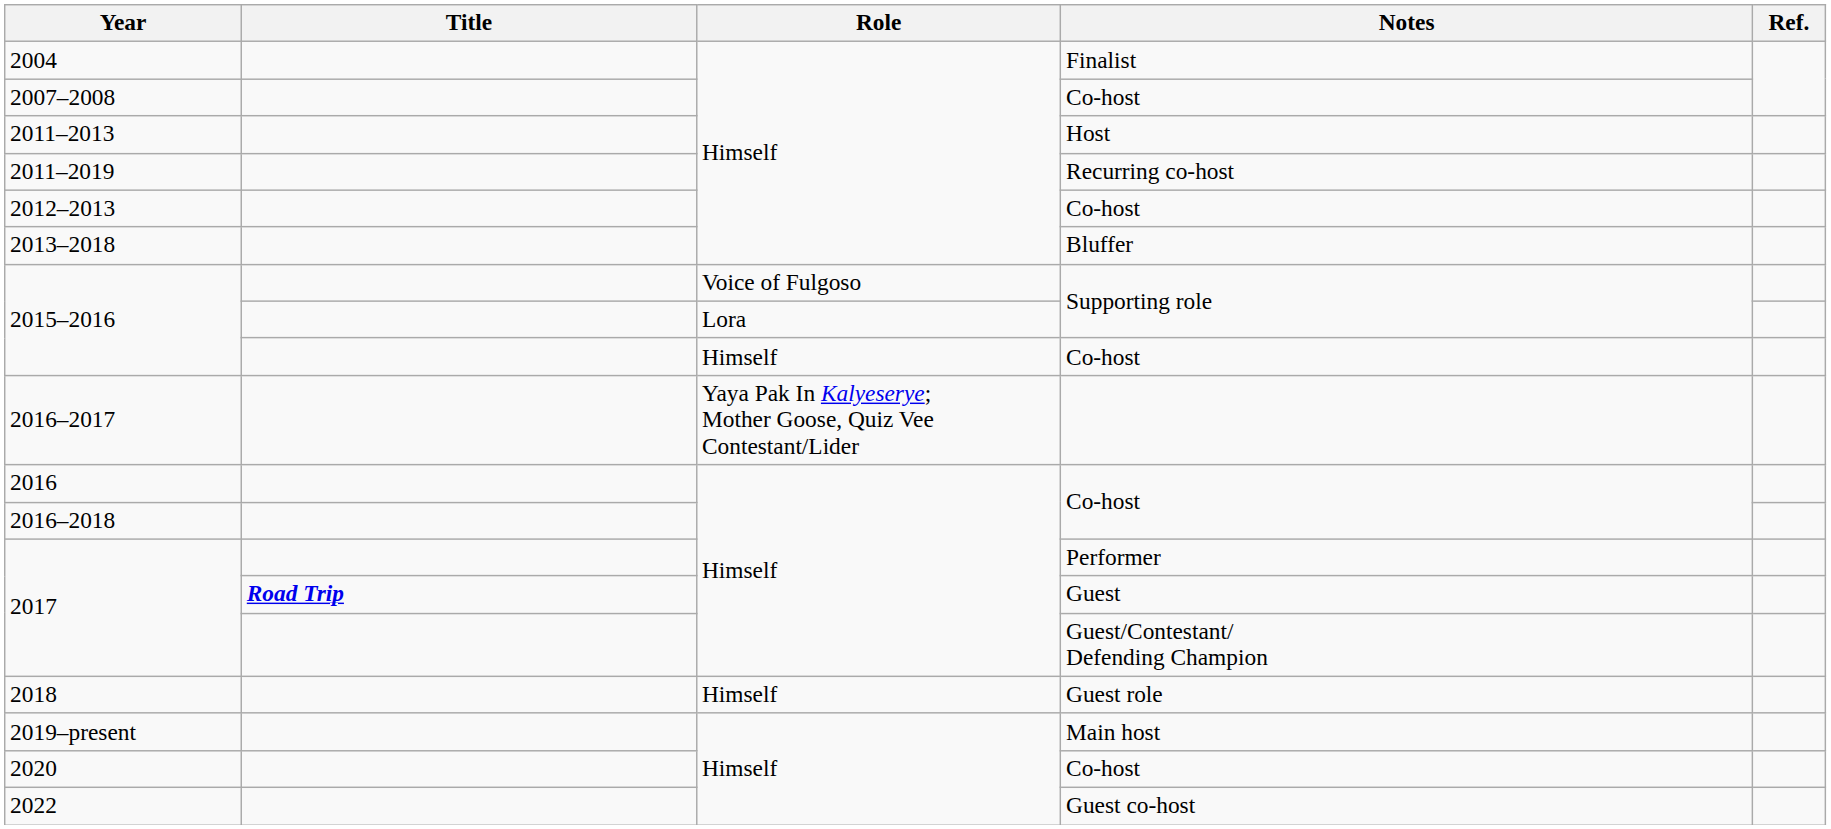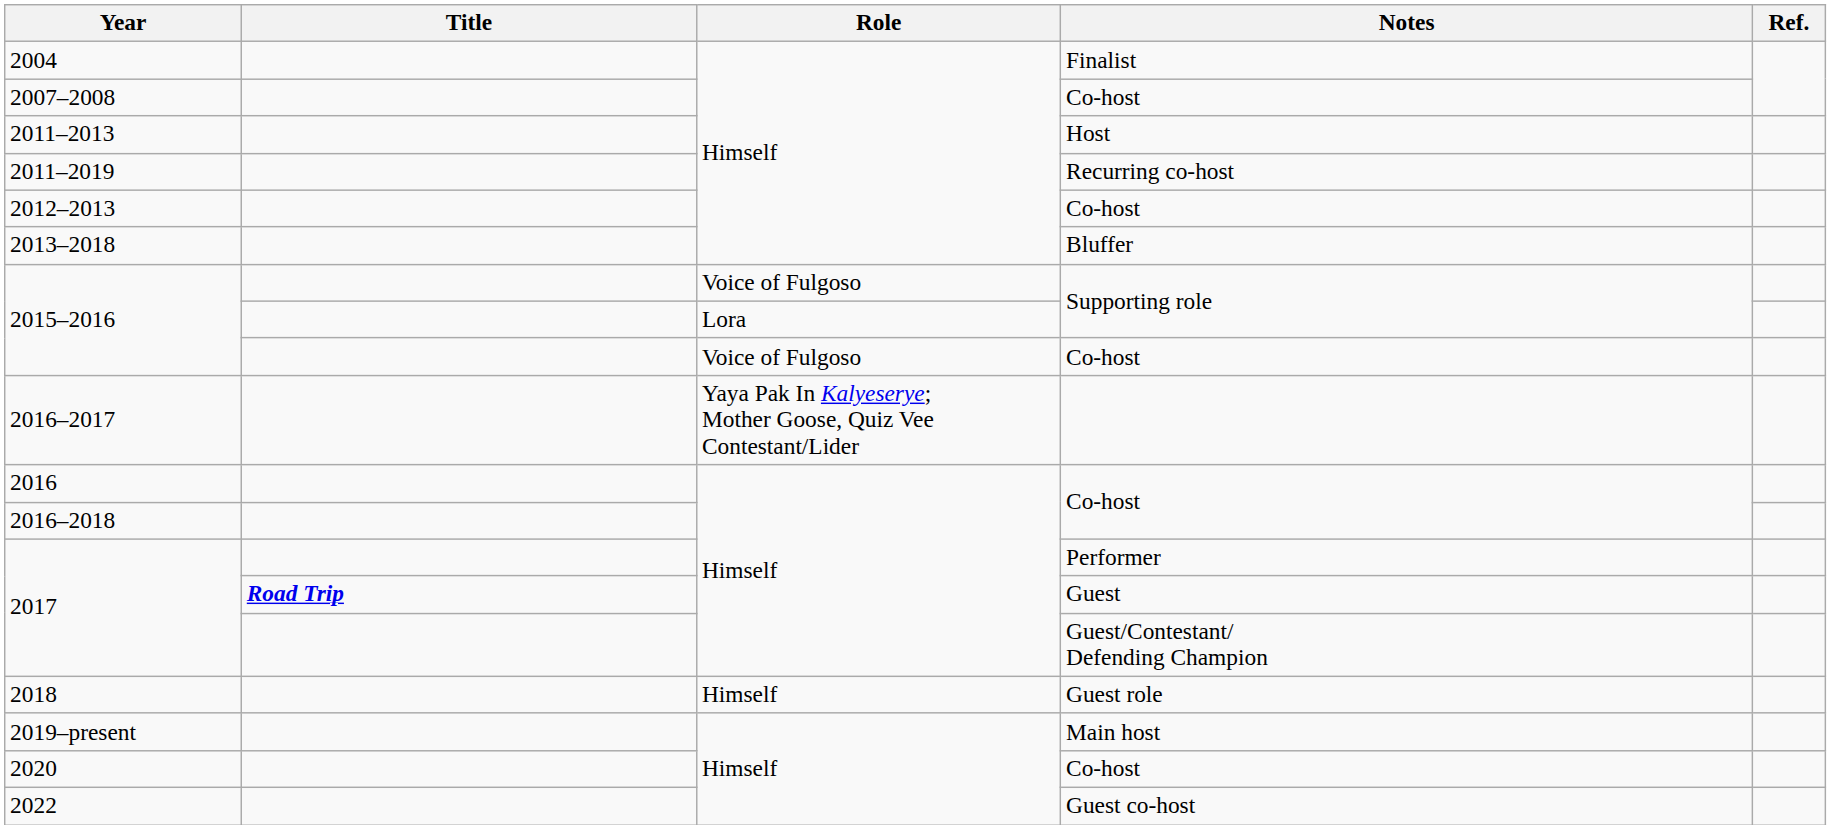2015–2016 / Co-host | Role: Himself -> Voice of Fulgoso
